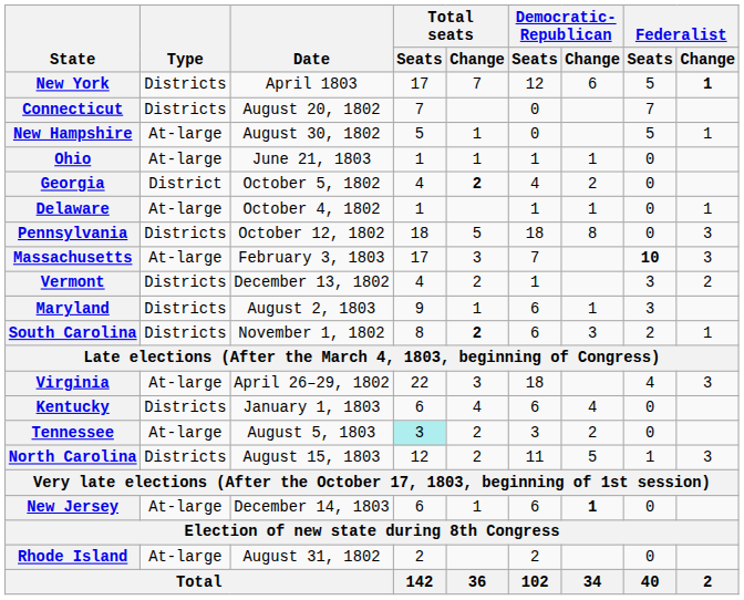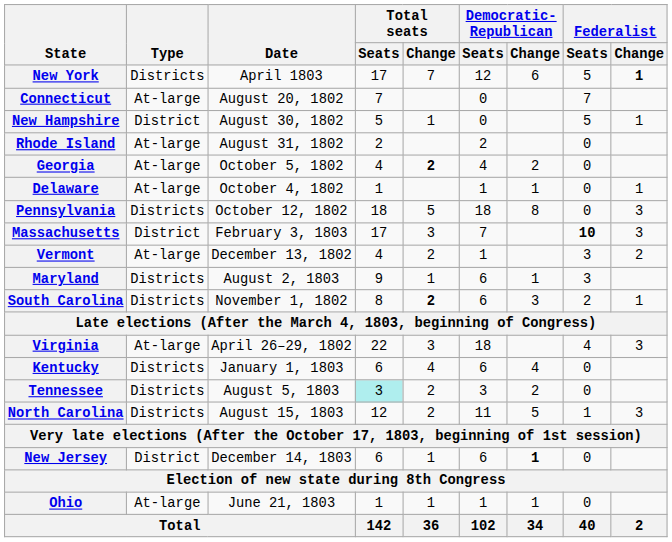Connecticut | Type: Districts -> At-large
New Hampshire | Type: At-large -> District
rows swapped: Rhode Island <-> Ohio
Georgia | Type: District -> At-large
Massachusetts | Type: At-large -> District
Vermont | Type: Districts -> At-large
Tennessee | Type: At-large -> Districts
New Jersey | Type: At-large -> District
